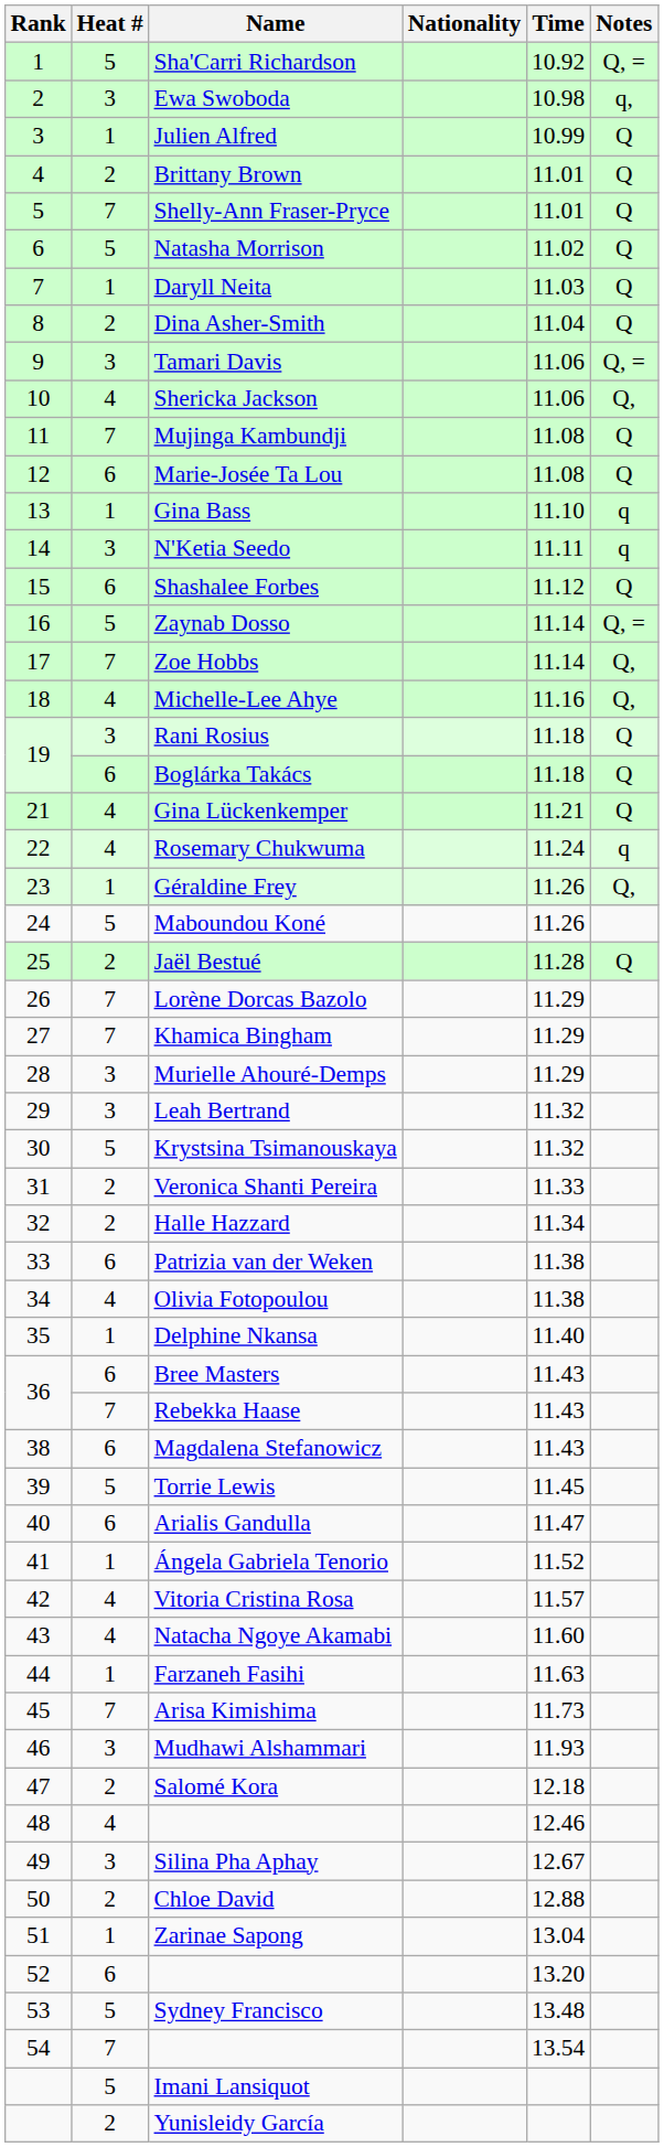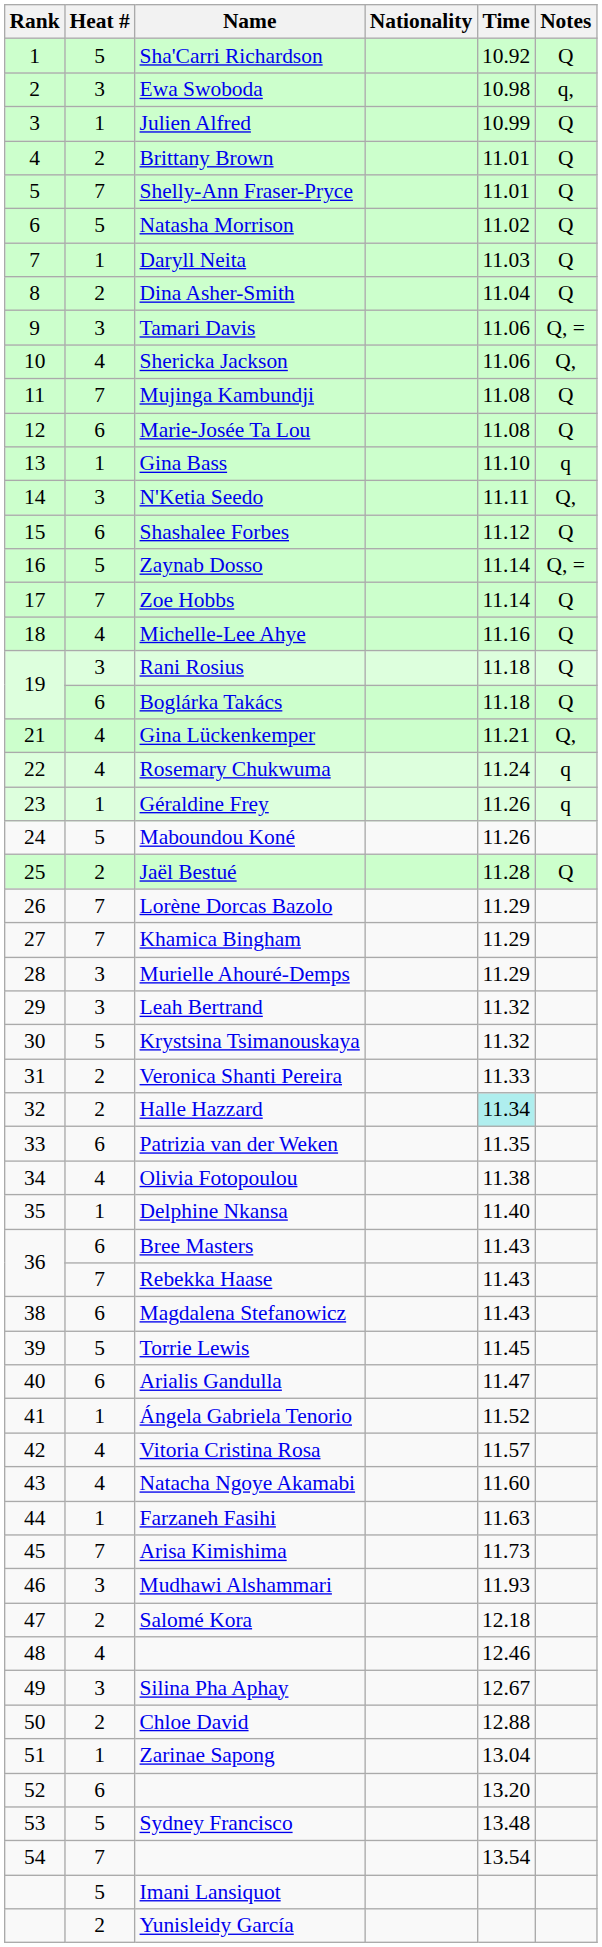Sha'Carri Richardson | Notes: Q, = -> Q
N'Ketia Seedo | Notes: q -> Q,
Zoe Hobbs | Notes: Q, -> Q
Michelle-Lee Ahye | Notes: Q, -> Q
Gina Lückenkemper | Notes: Q -> Q,
Géraldine Frey | Notes: Q, -> q
Halle Hazzard | Time: no background -> paleturquoise background
Patrizia van der Weken | Time: 11.38 -> 11.35
